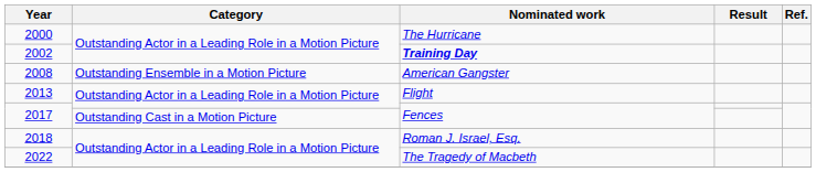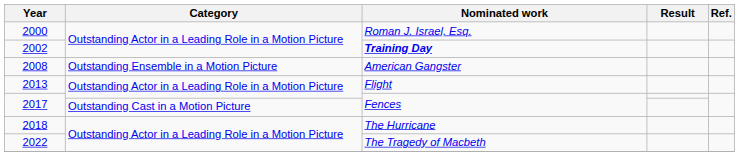2000 | Nominated work: The Hurricane -> Roman J. Israel, Esq.
2018 | Nominated work: Roman J. Israel, Esq. -> The Hurricane
